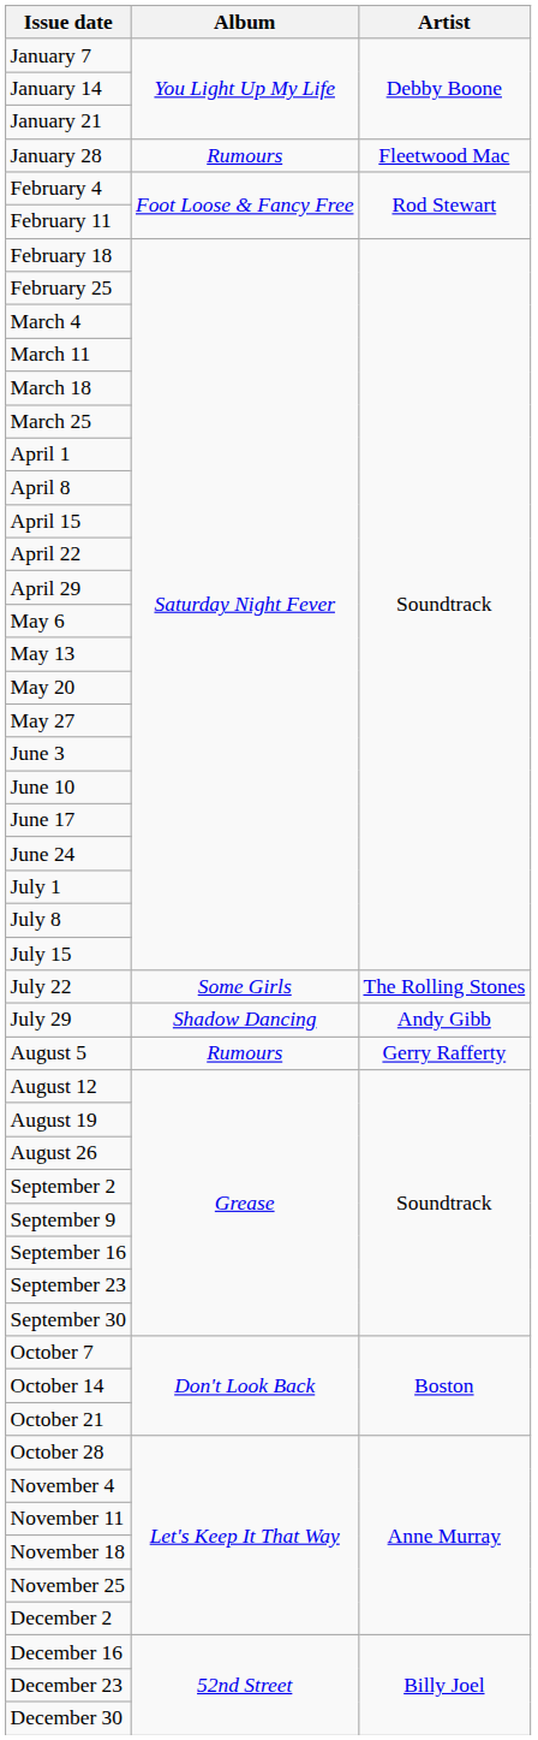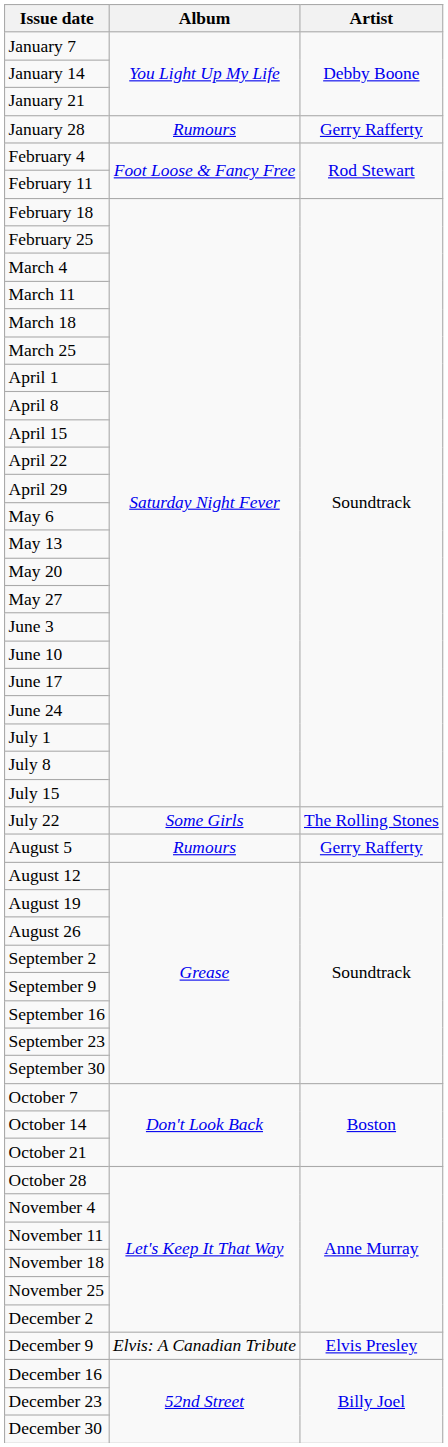January 28 | Artist: Fleetwood Mac -> Gerry Rafferty
- row: July 29 | Shadow Dancing | Andy Gibb
+ row: December 9 | Elvis: A Canadian Tribute | Elvis Presley
